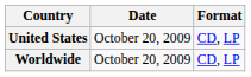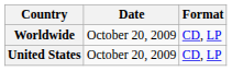rows swapped: United States <-> Worldwide
